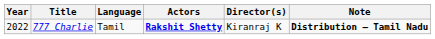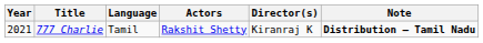777 Charlie | Year: 2022 -> 2021
777 Charlie | Actors: bold -> normal
